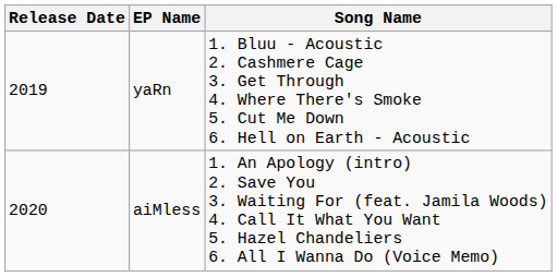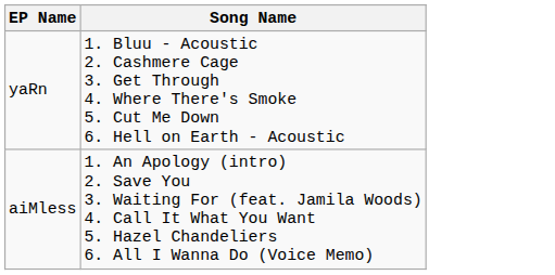- column: Release Date | 2019 | 2020
